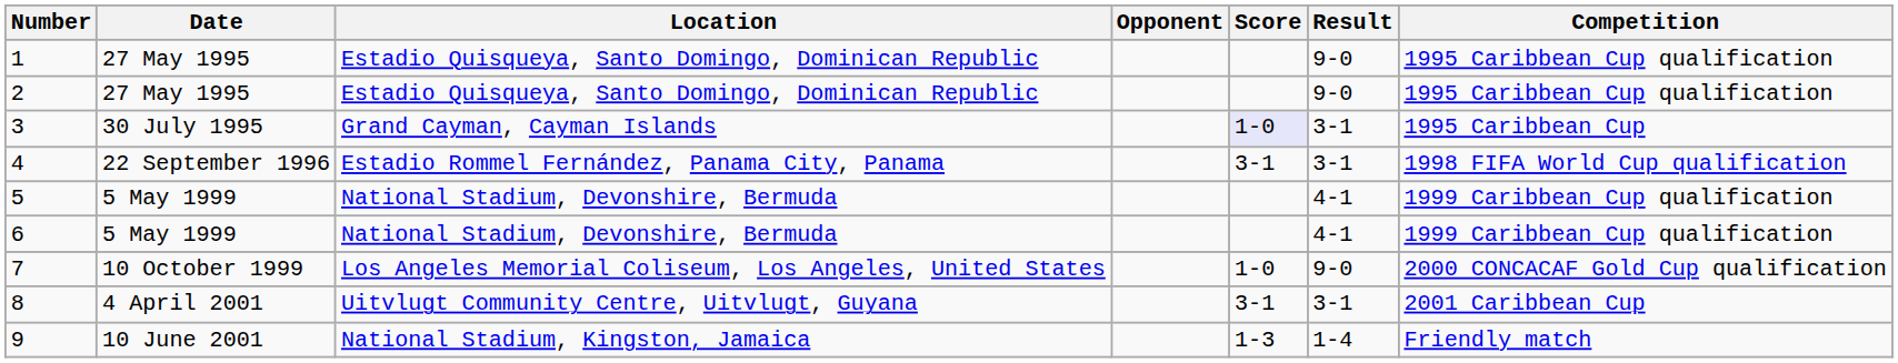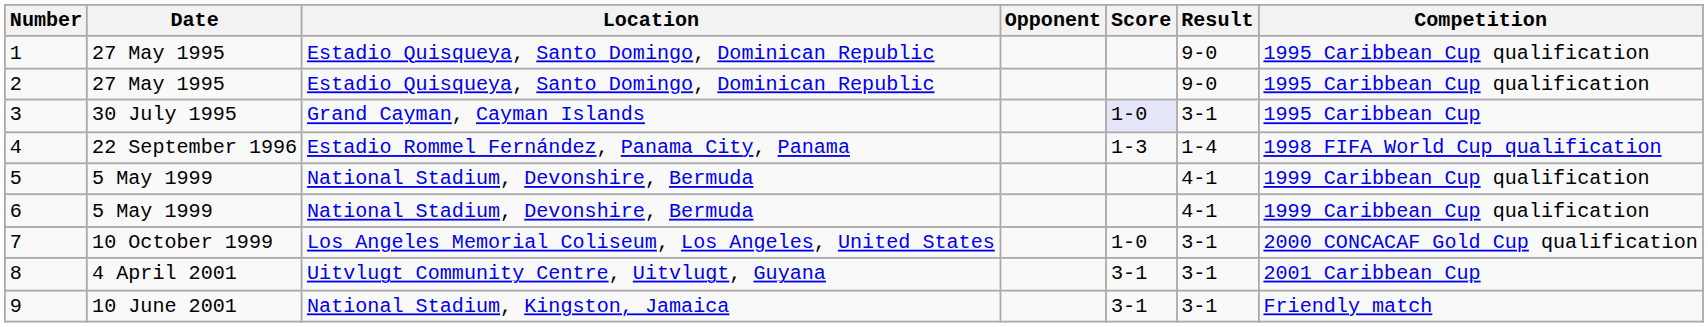4 | Score: 3-1 -> 1-3
4 | Result: 3-1 -> 1-4
7 | Result: 9-0 -> 3-1
9 | Score: 1-3 -> 3-1
9 | Result: 1-4 -> 3-1
